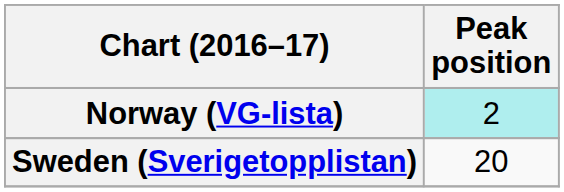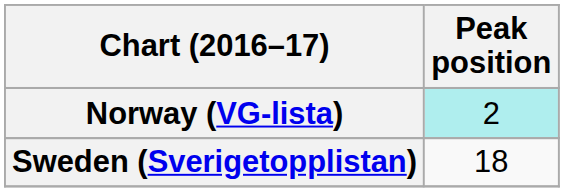Sweden (Sverigetopplistan) | Peak position: 20 -> 18
